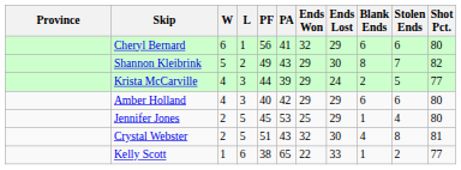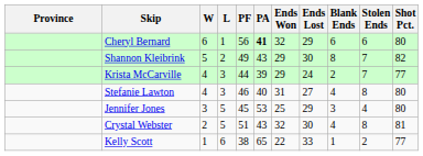Cheryl Bernard | PA: normal -> bold
Krista McCarville | Stolen Ends: 5 -> 7
- row: Amber Holland | 4 | 3 | 40 | 42 | 29 | 29 | 6 | 6 | 80
+ row: Stefanie Lawton | 4 | 3 | 46 | 40 | 31 | 27 | 4 | 8 | 80
Jennifer Jones | W: 2 -> 3
Jennifer Jones | Blank Ends: 1 -> 3
